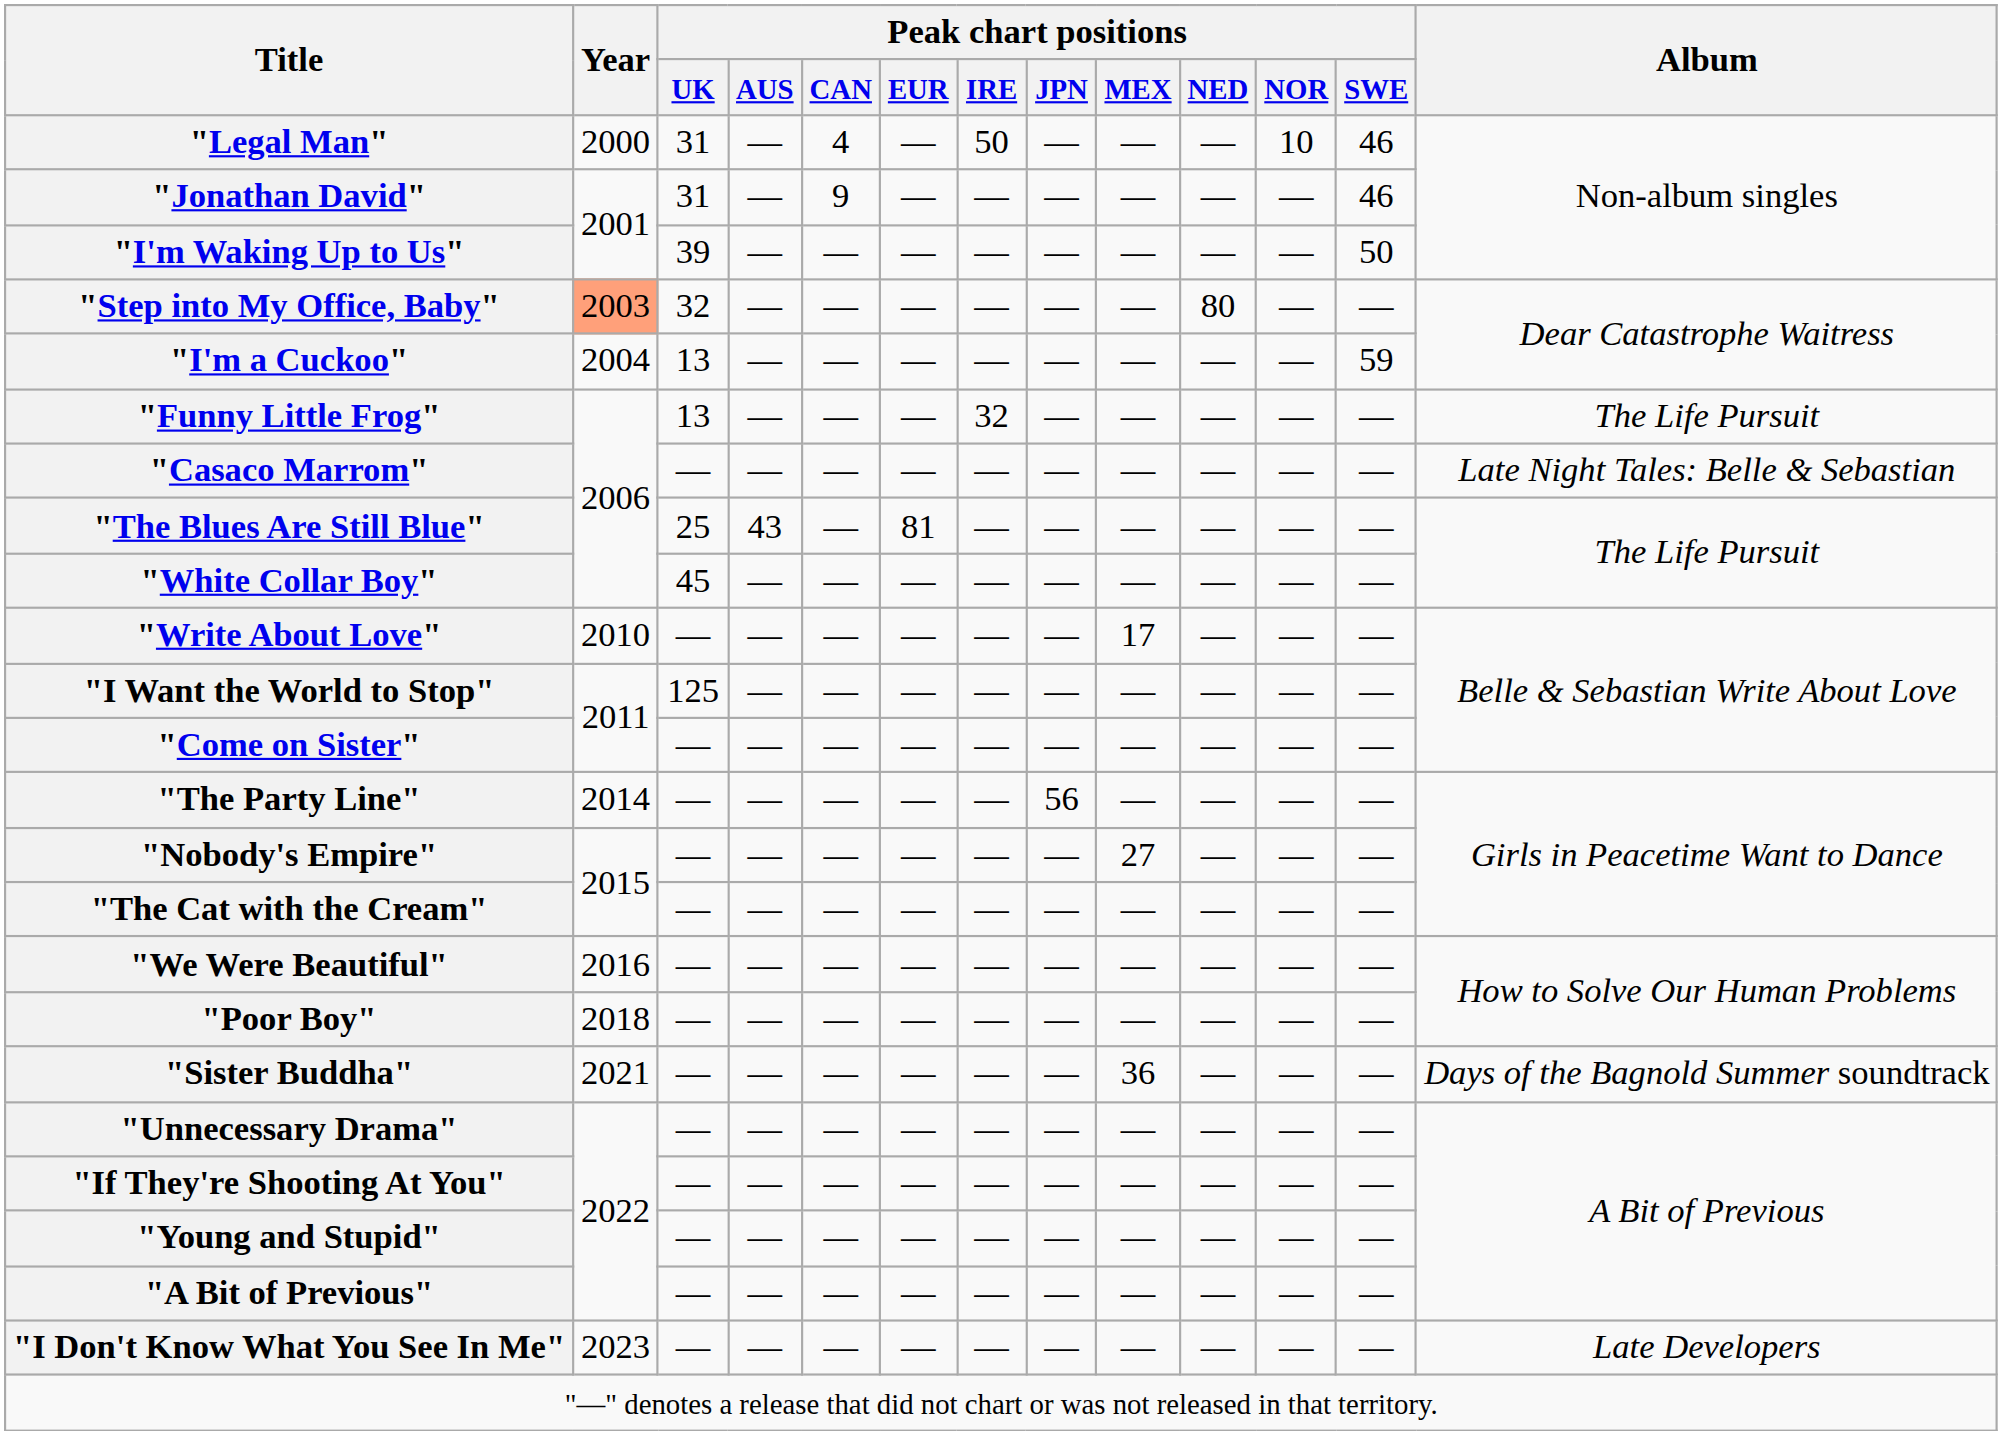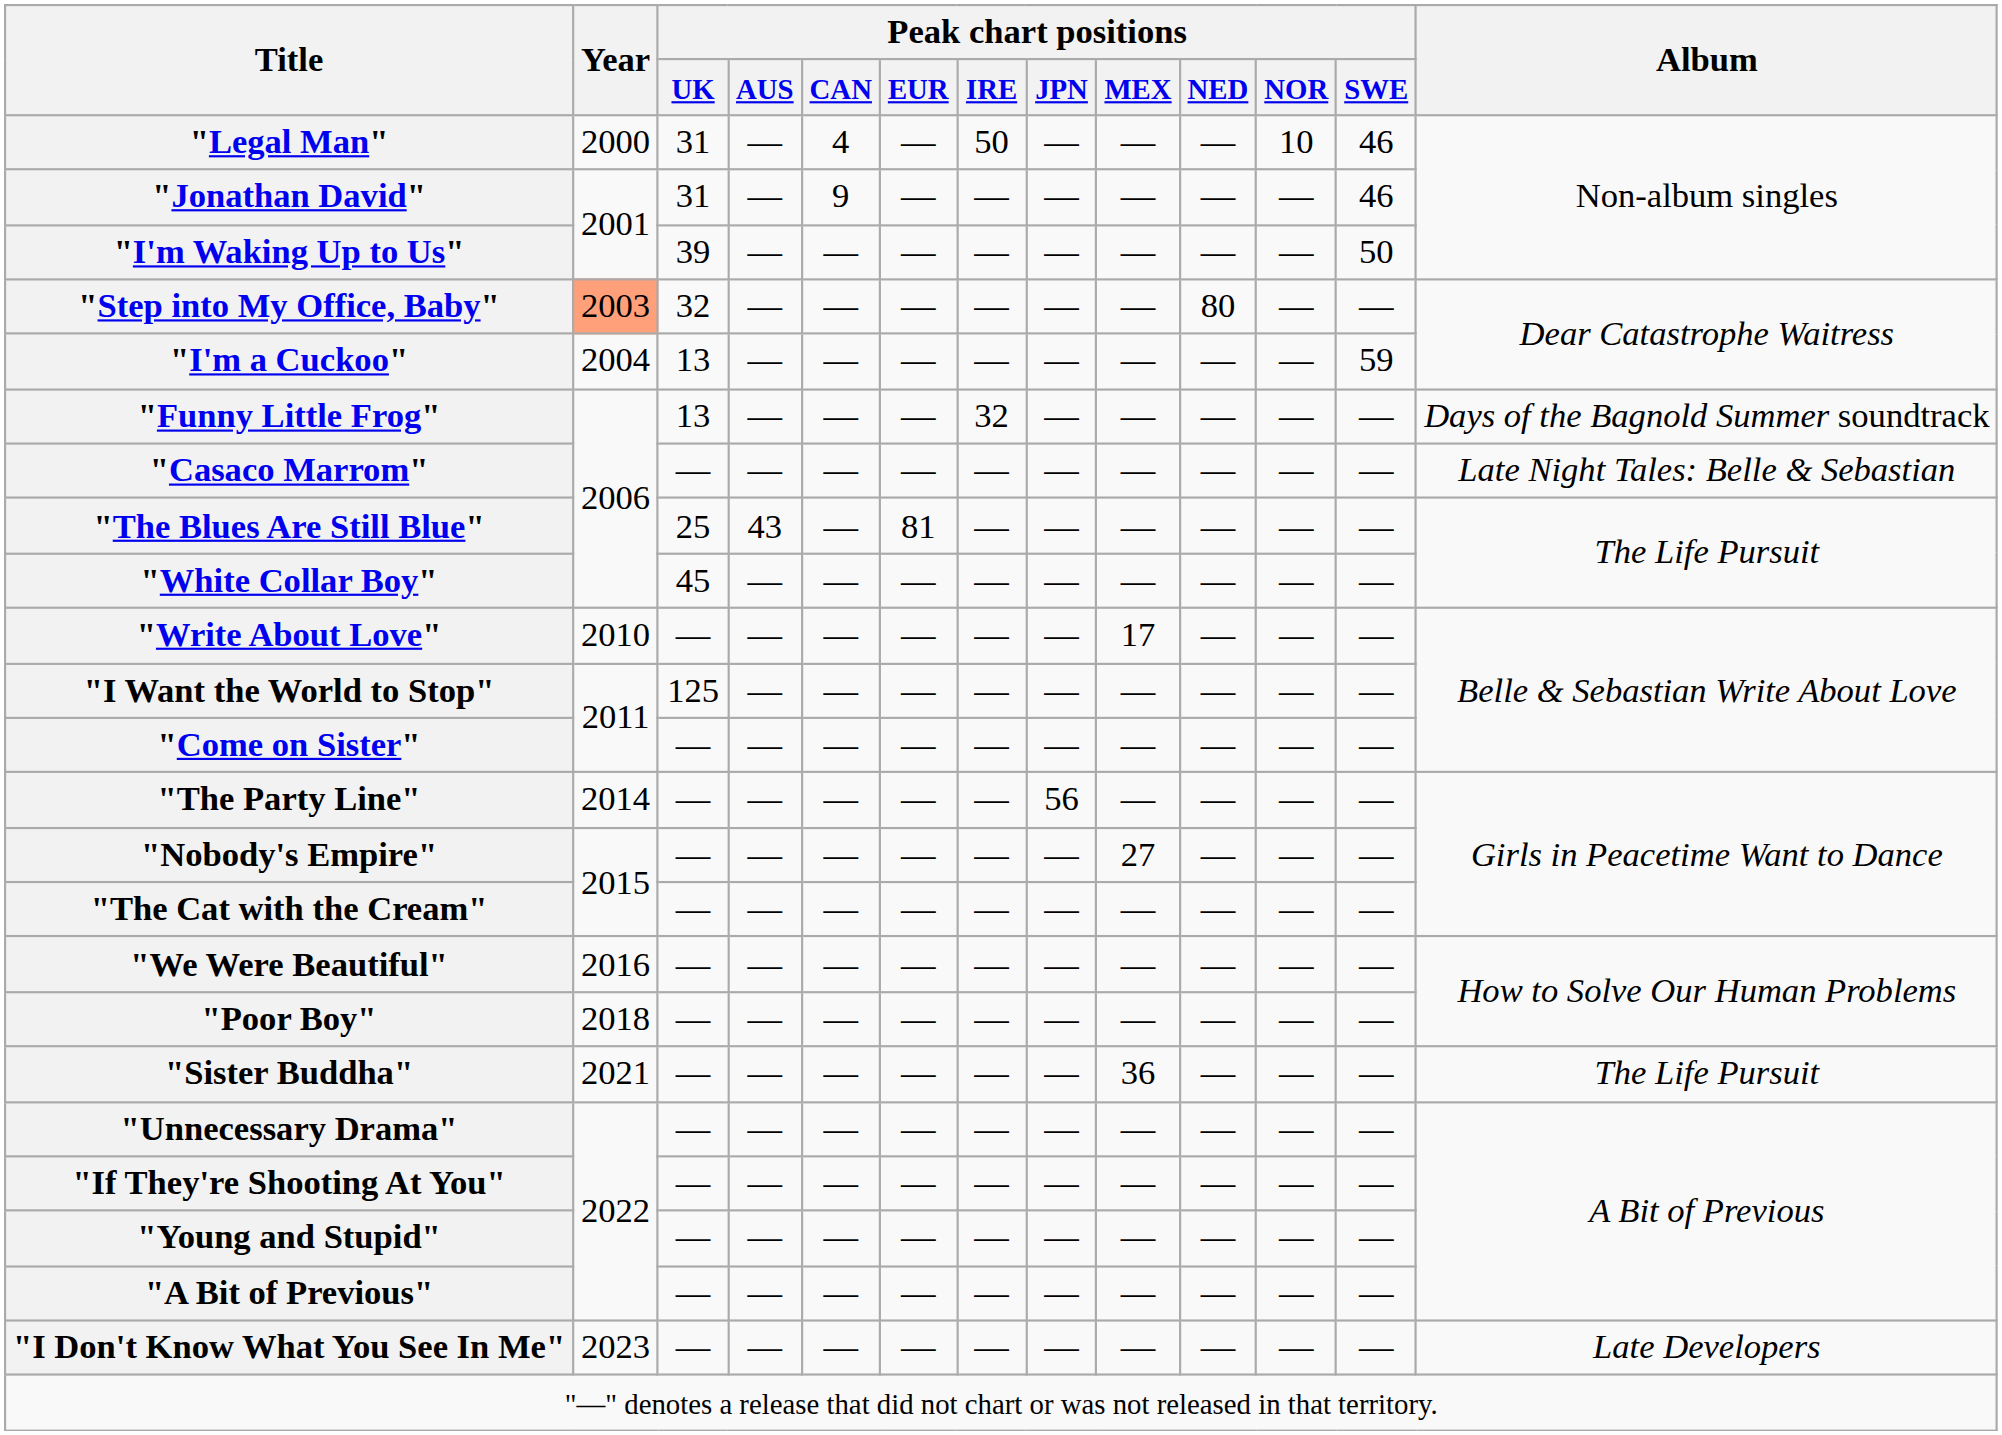"Funny Little Frog" | Album: The Life Pursuit -> Days of the Bagnold Summer soundtrack
"Sister Buddha" | Album: Days of the Bagnold Summer soundtrack -> The Life Pursuit
